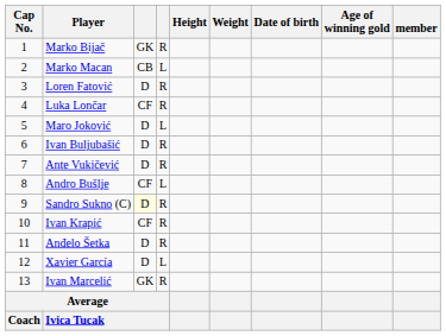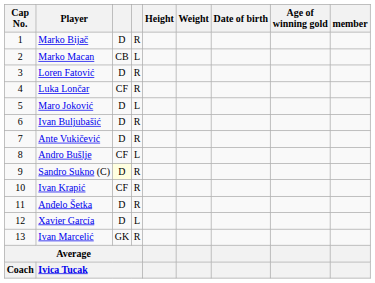Marko Bijač | column 3: GK -> D
